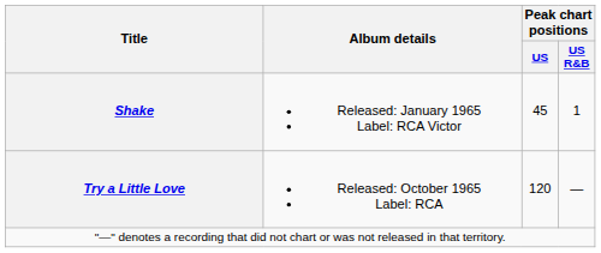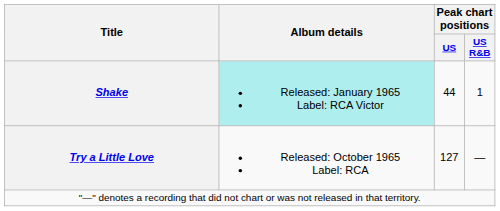Shake | Album details: no background -> paleturquoise background
Shake | Peak chart positions / US: 45 -> 44
Try a Little Love | Peak chart positions / US: 120 -> 127
